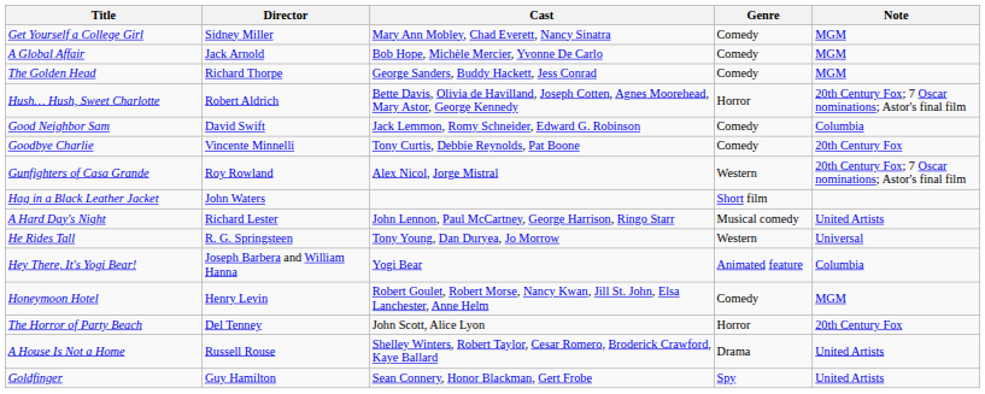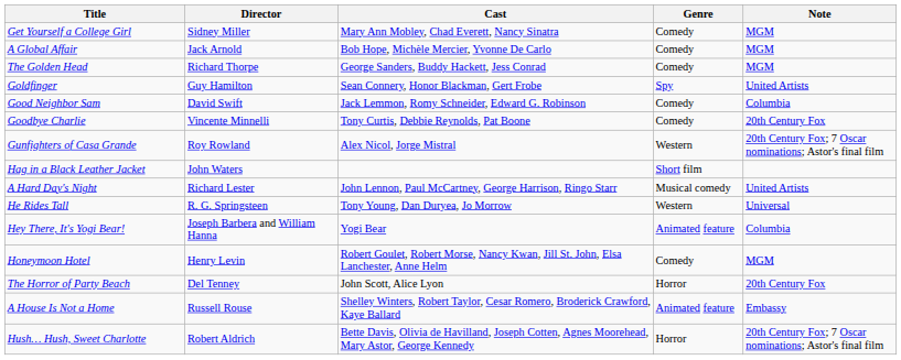rows swapped: Goldfinger <-> Hush… Hush, Sweet Charlotte
A House Is Not a Home | Genre: Drama -> Animated feature
A House Is Not a Home | Note: United Artists -> Embassy
